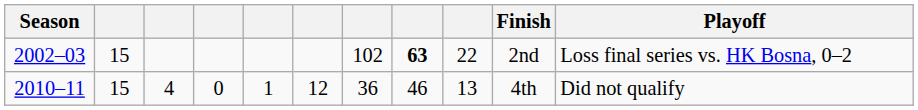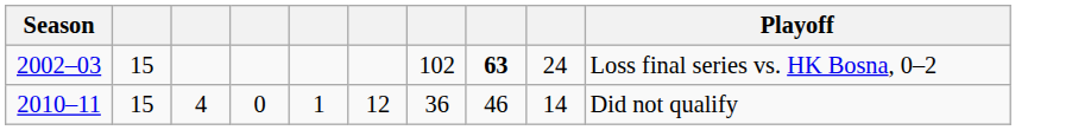- column: Finish | 2nd | 4th
2002–03 | column 9: 22 -> 24
2010–11 | column 9: 13 -> 14
